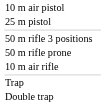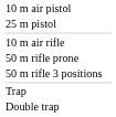rows swapped: 10 m air rifle <-> 50 m rifle 3 positions
